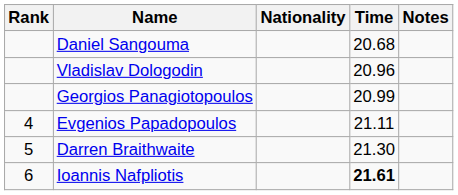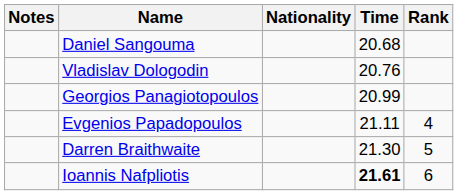columns swapped: Rank <-> Notes
Vladislav Dologodin | Time: 20.96 -> 20.76
